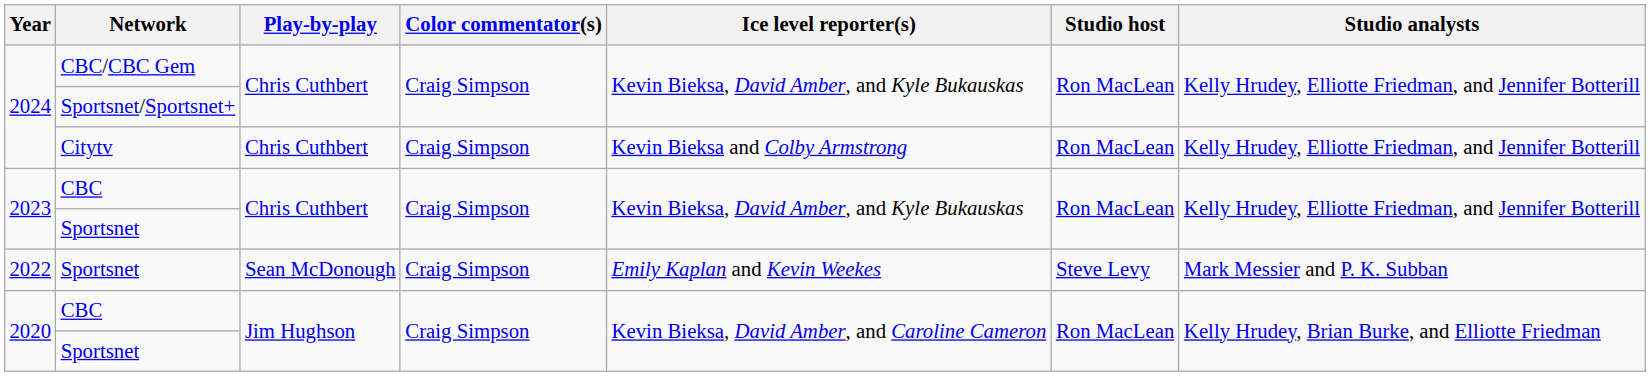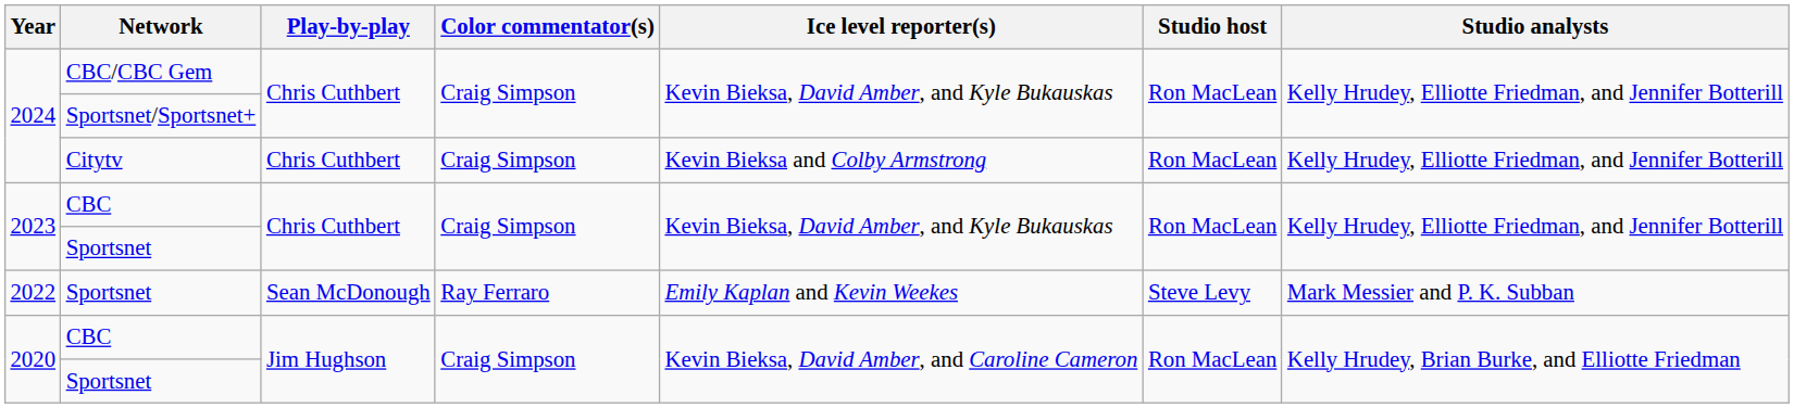2022 / Sportsnet | Color commentator(s): Craig Simpson -> Ray Ferraro
